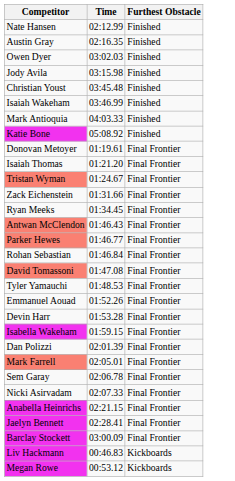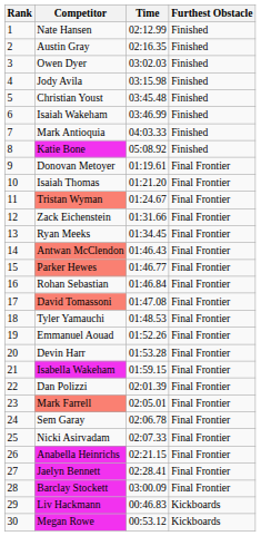+ column: Rank | 1 | 2 | 3 | 4 | 5 | 6 | 7 | 8 | 9 | 10 | 11 | 12 | 13 | 14 | 15 | 16 | 17 | 18 | 19 | 20 | 21 | 22 | 23 | 24 | 25 | 26 | 27 | 28 | 29 | 30
